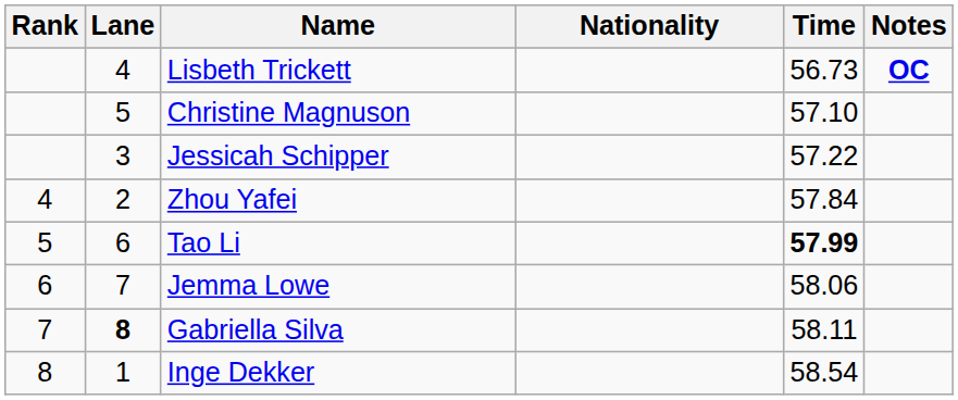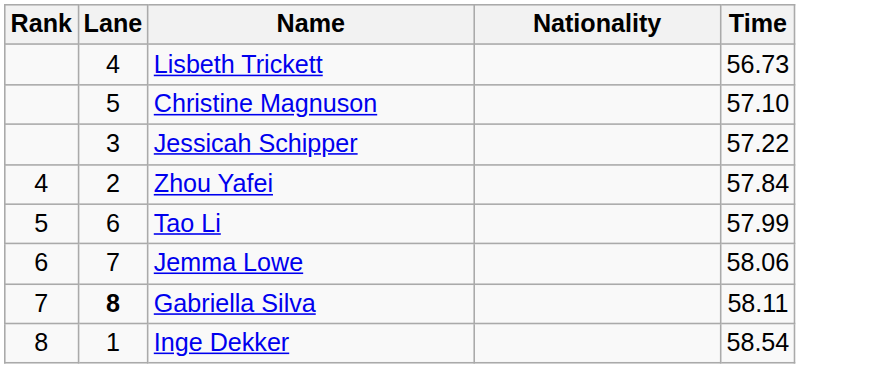- column: Notes | OC
Tao Li | Time: bold -> normal
